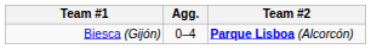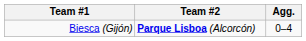columns swapped: Agg. <-> Team #2
